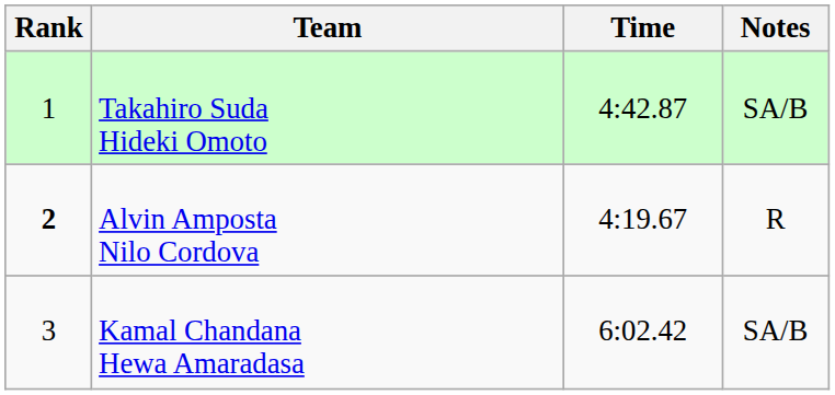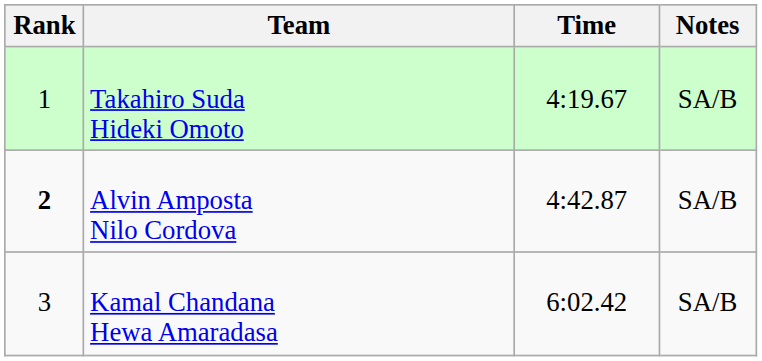Takahiro Suda Hideki Omoto | Time: 4:42.87 -> 4:19.67
Alvin Amposta Nilo Cordova | Time: 4:19.67 -> 4:42.87
Alvin Amposta Nilo Cordova | Notes: R -> SA/B
